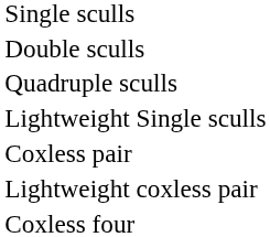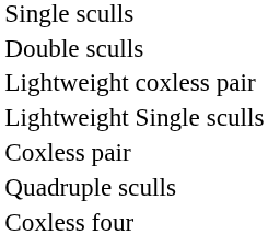rows swapped: Quadruple sculls <-> Lightweight coxless pair
